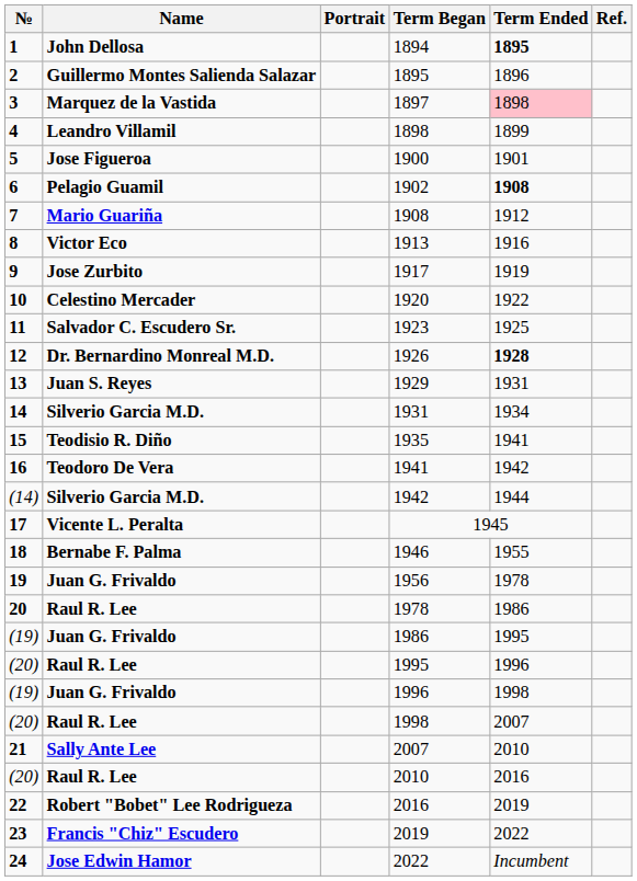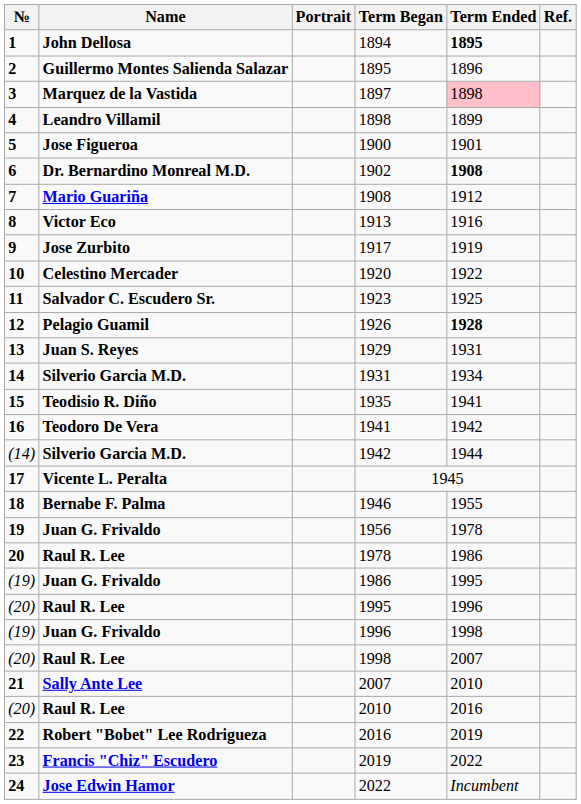1902 | Name: Pelagio Guamil -> Dr. Bernardino Monreal M.D.
1926 | Name: Dr. Bernardino Monreal M.D. -> Pelagio Guamil
